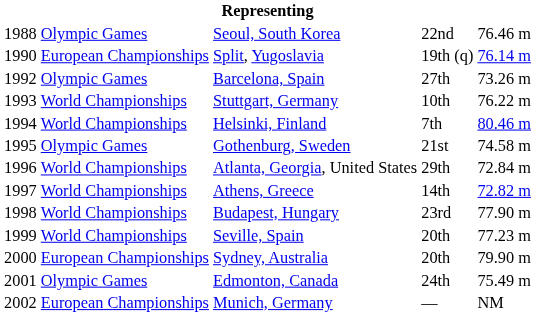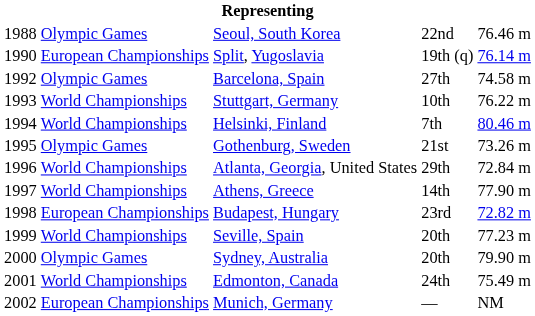Barcelona, Spain | column 5: 73.26 m -> 74.58 m
Gothenburg, Sweden | column 5: 74.58 m -> 73.26 m
Athens, Greece | column 5: 72.82 m -> 77.90 m
Budapest, Hungary | column 2: World Championships -> European Championships
Budapest, Hungary | column 5: 77.90 m -> 72.82 m
Sydney, Australia | column 2: European Championships -> Olympic Games
Edmonton, Canada | column 2: Olympic Games -> World Championships
